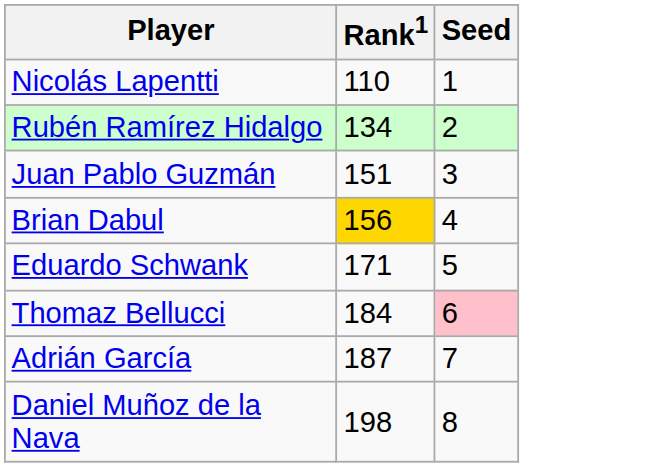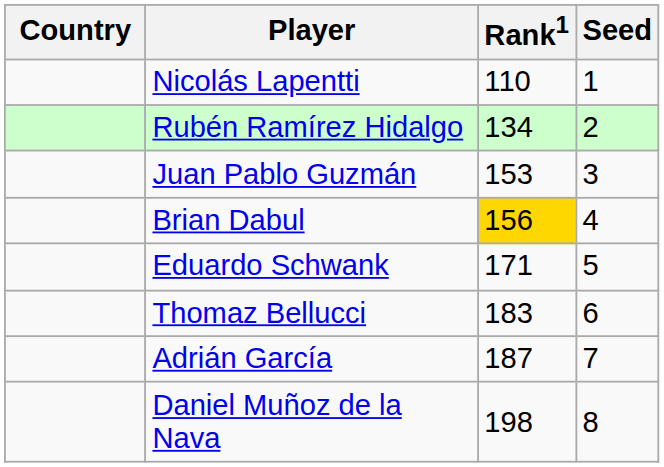+ column: Country
Juan Pablo Guzmán | Rank1: 151 -> 153
Thomaz Bellucci | Rank1: 184 -> 183
Thomaz Bellucci | Seed: pink background -> no background
